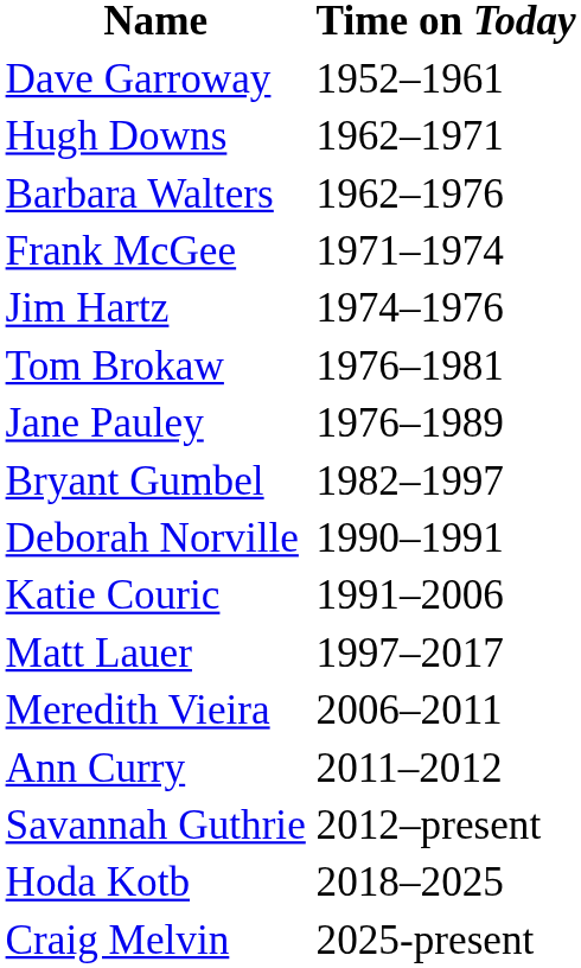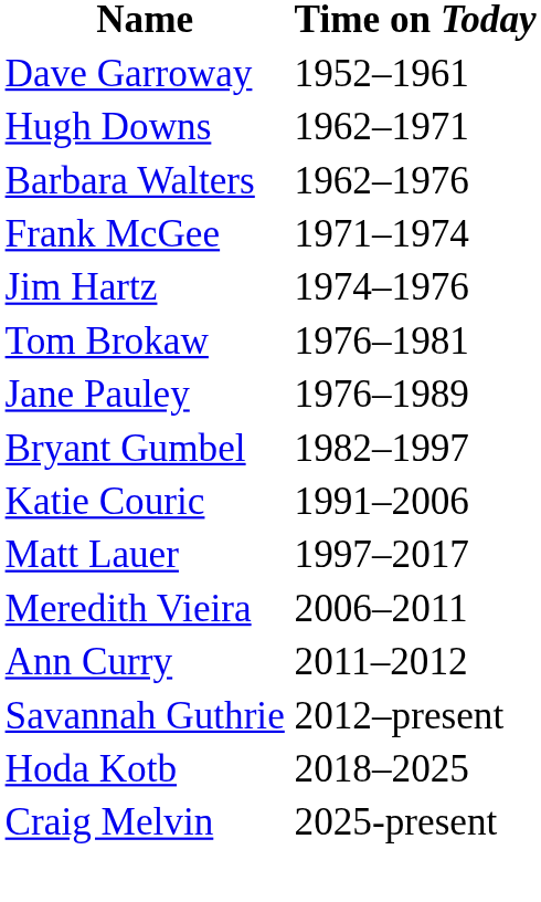- row: Deborah Norville | 1990–1991
